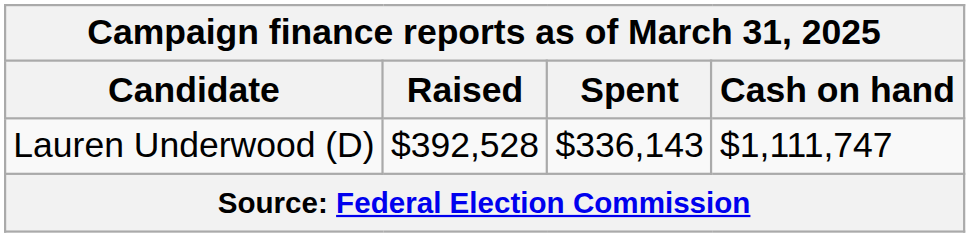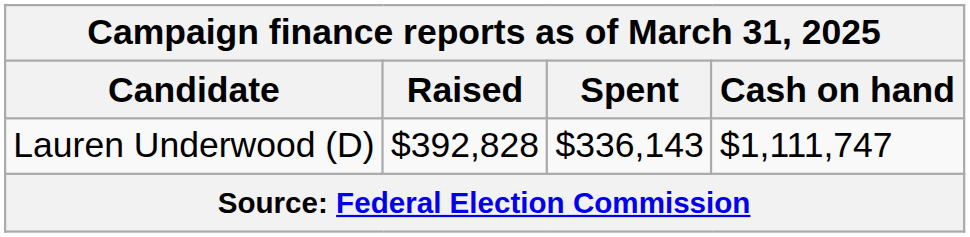Lauren Underwood (D) | Raised: $392,528 -> $392,828
